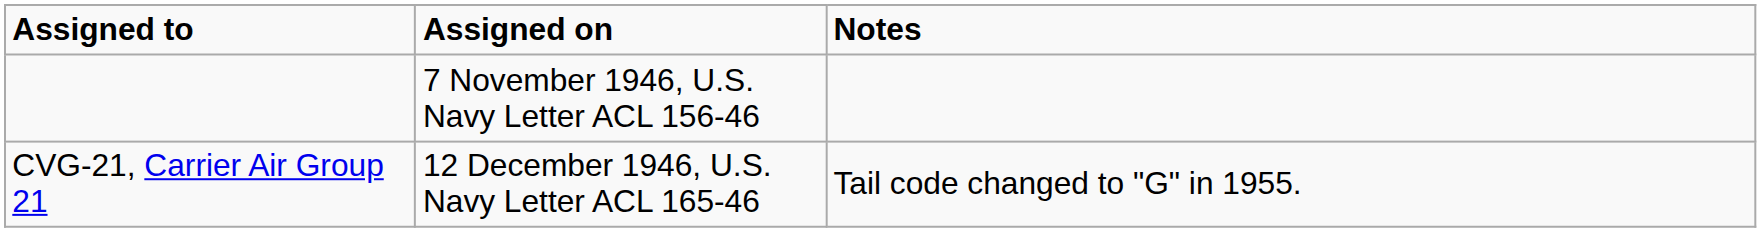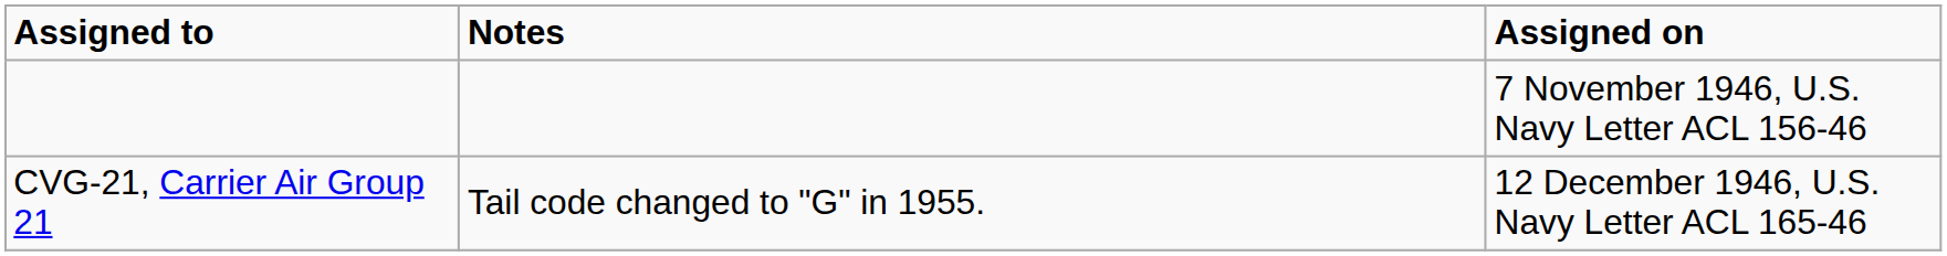columns swapped: Assigned on <-> Notes
